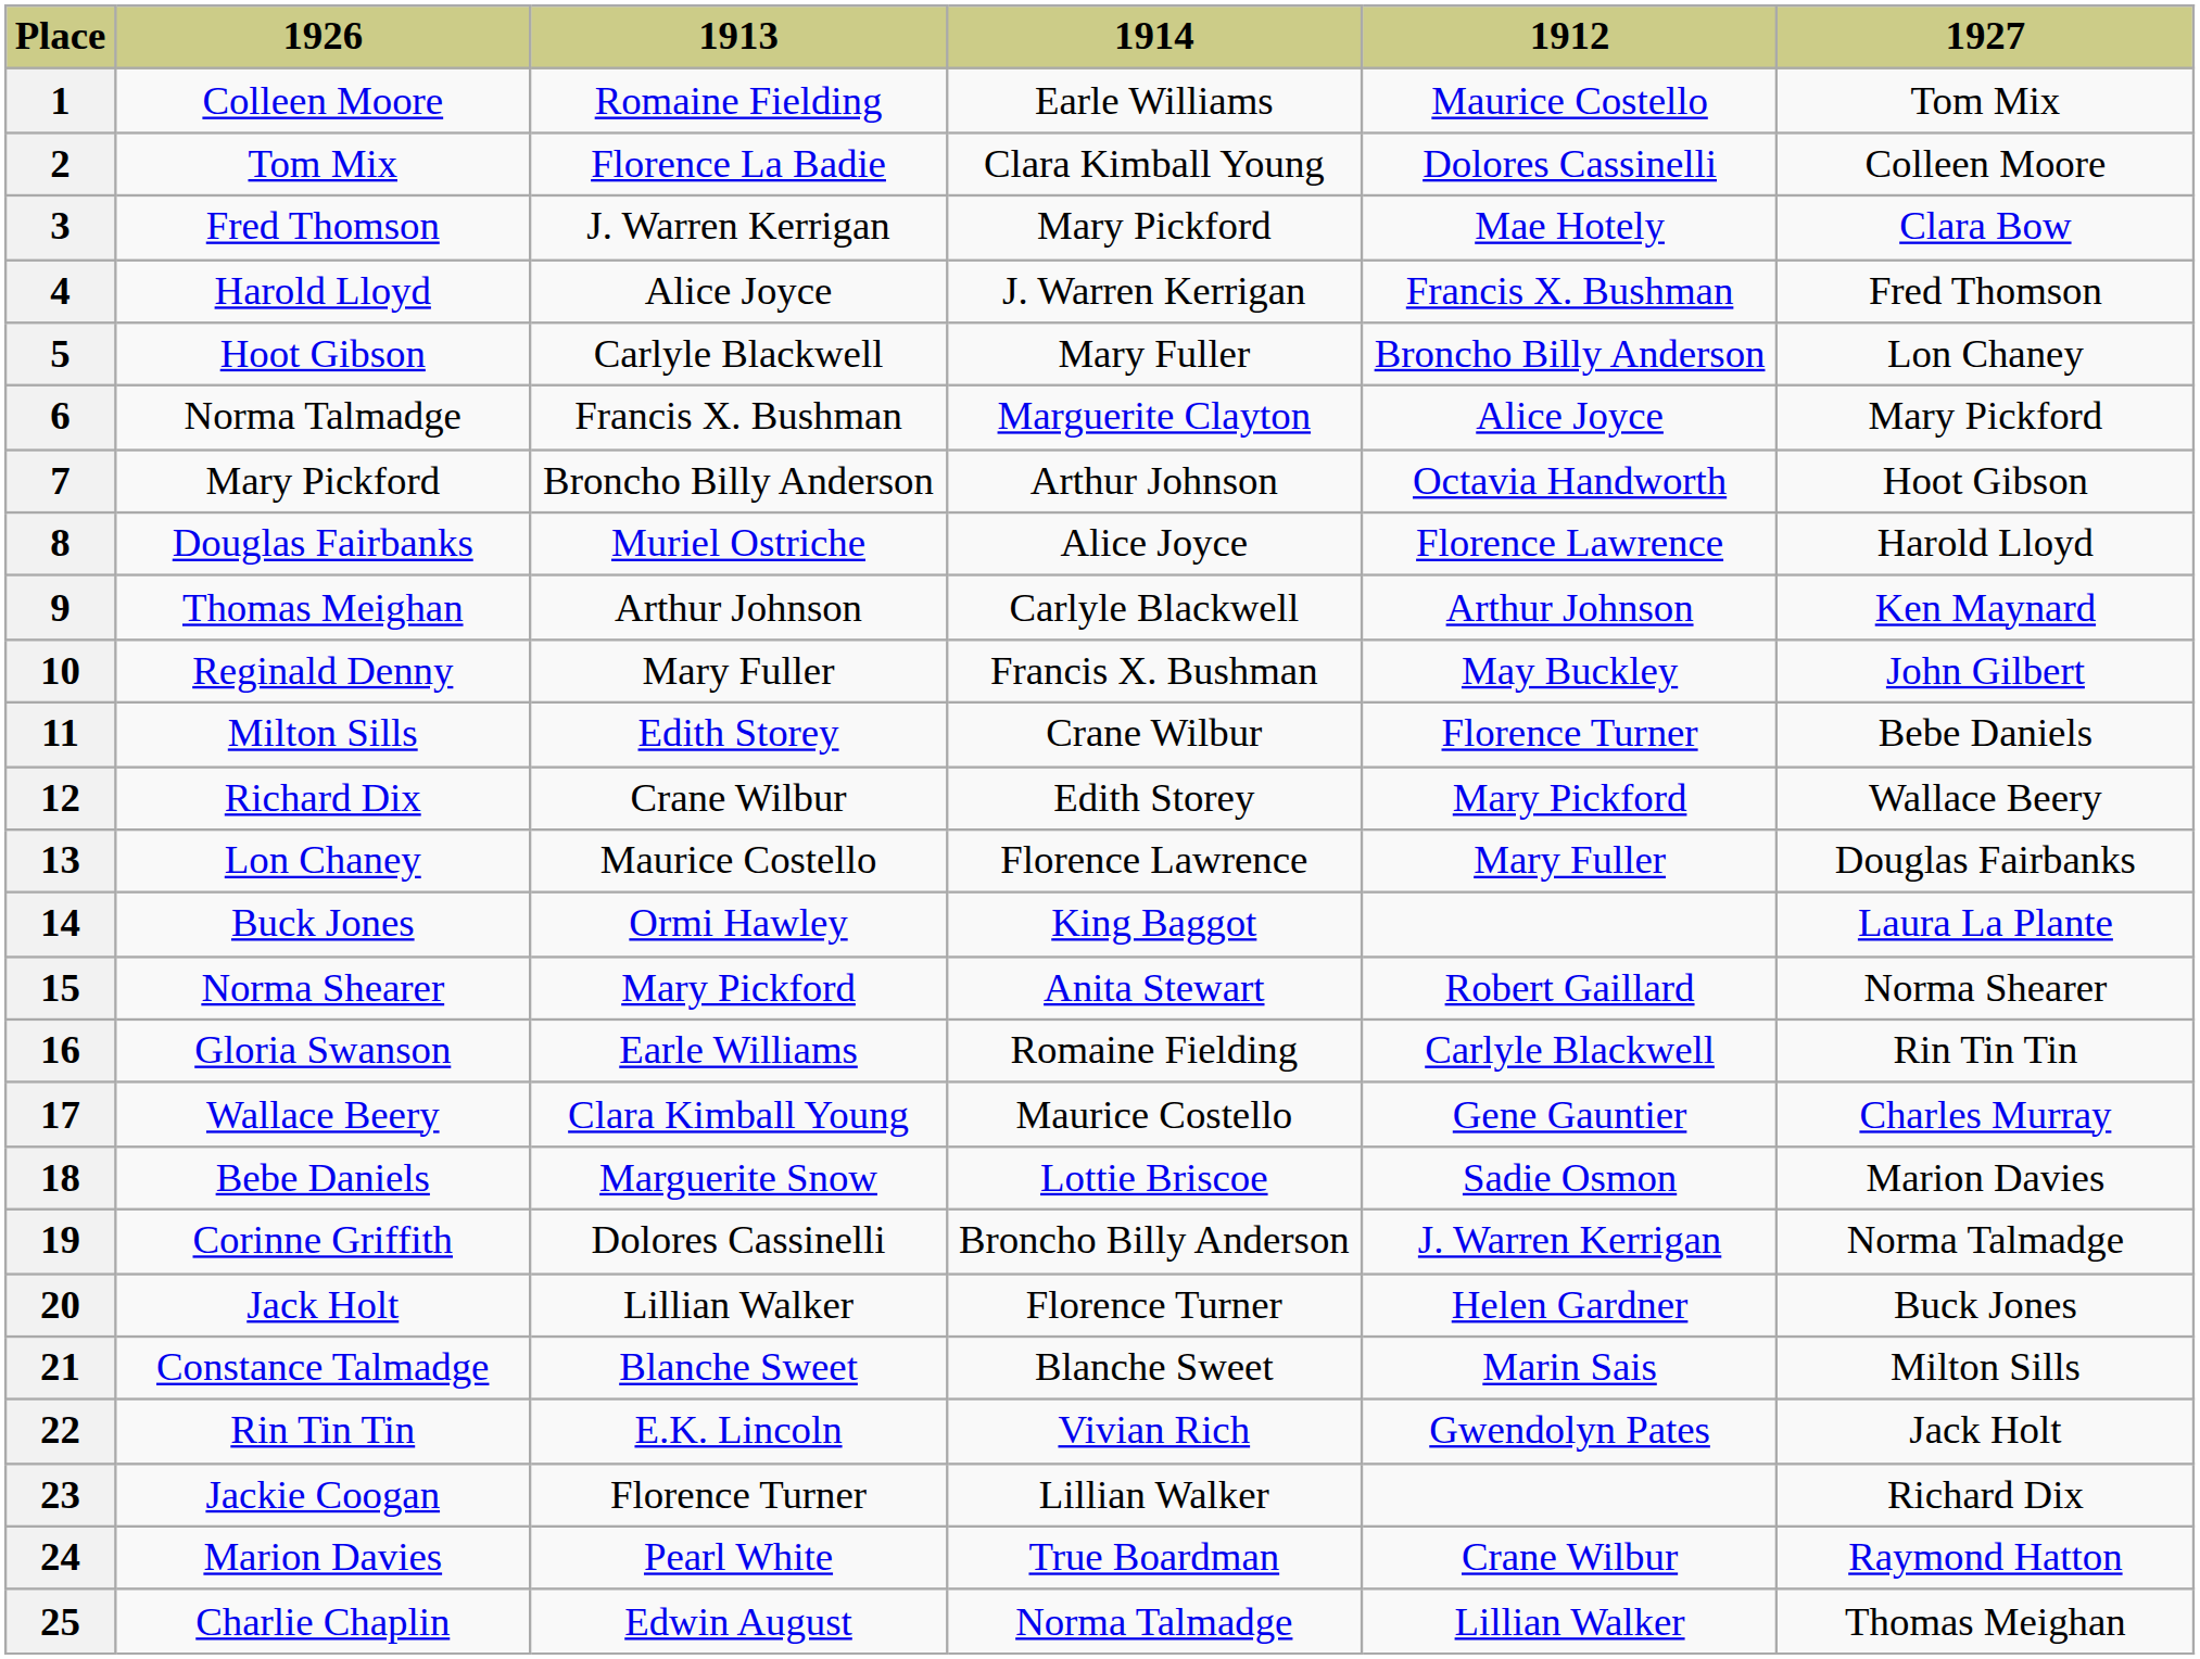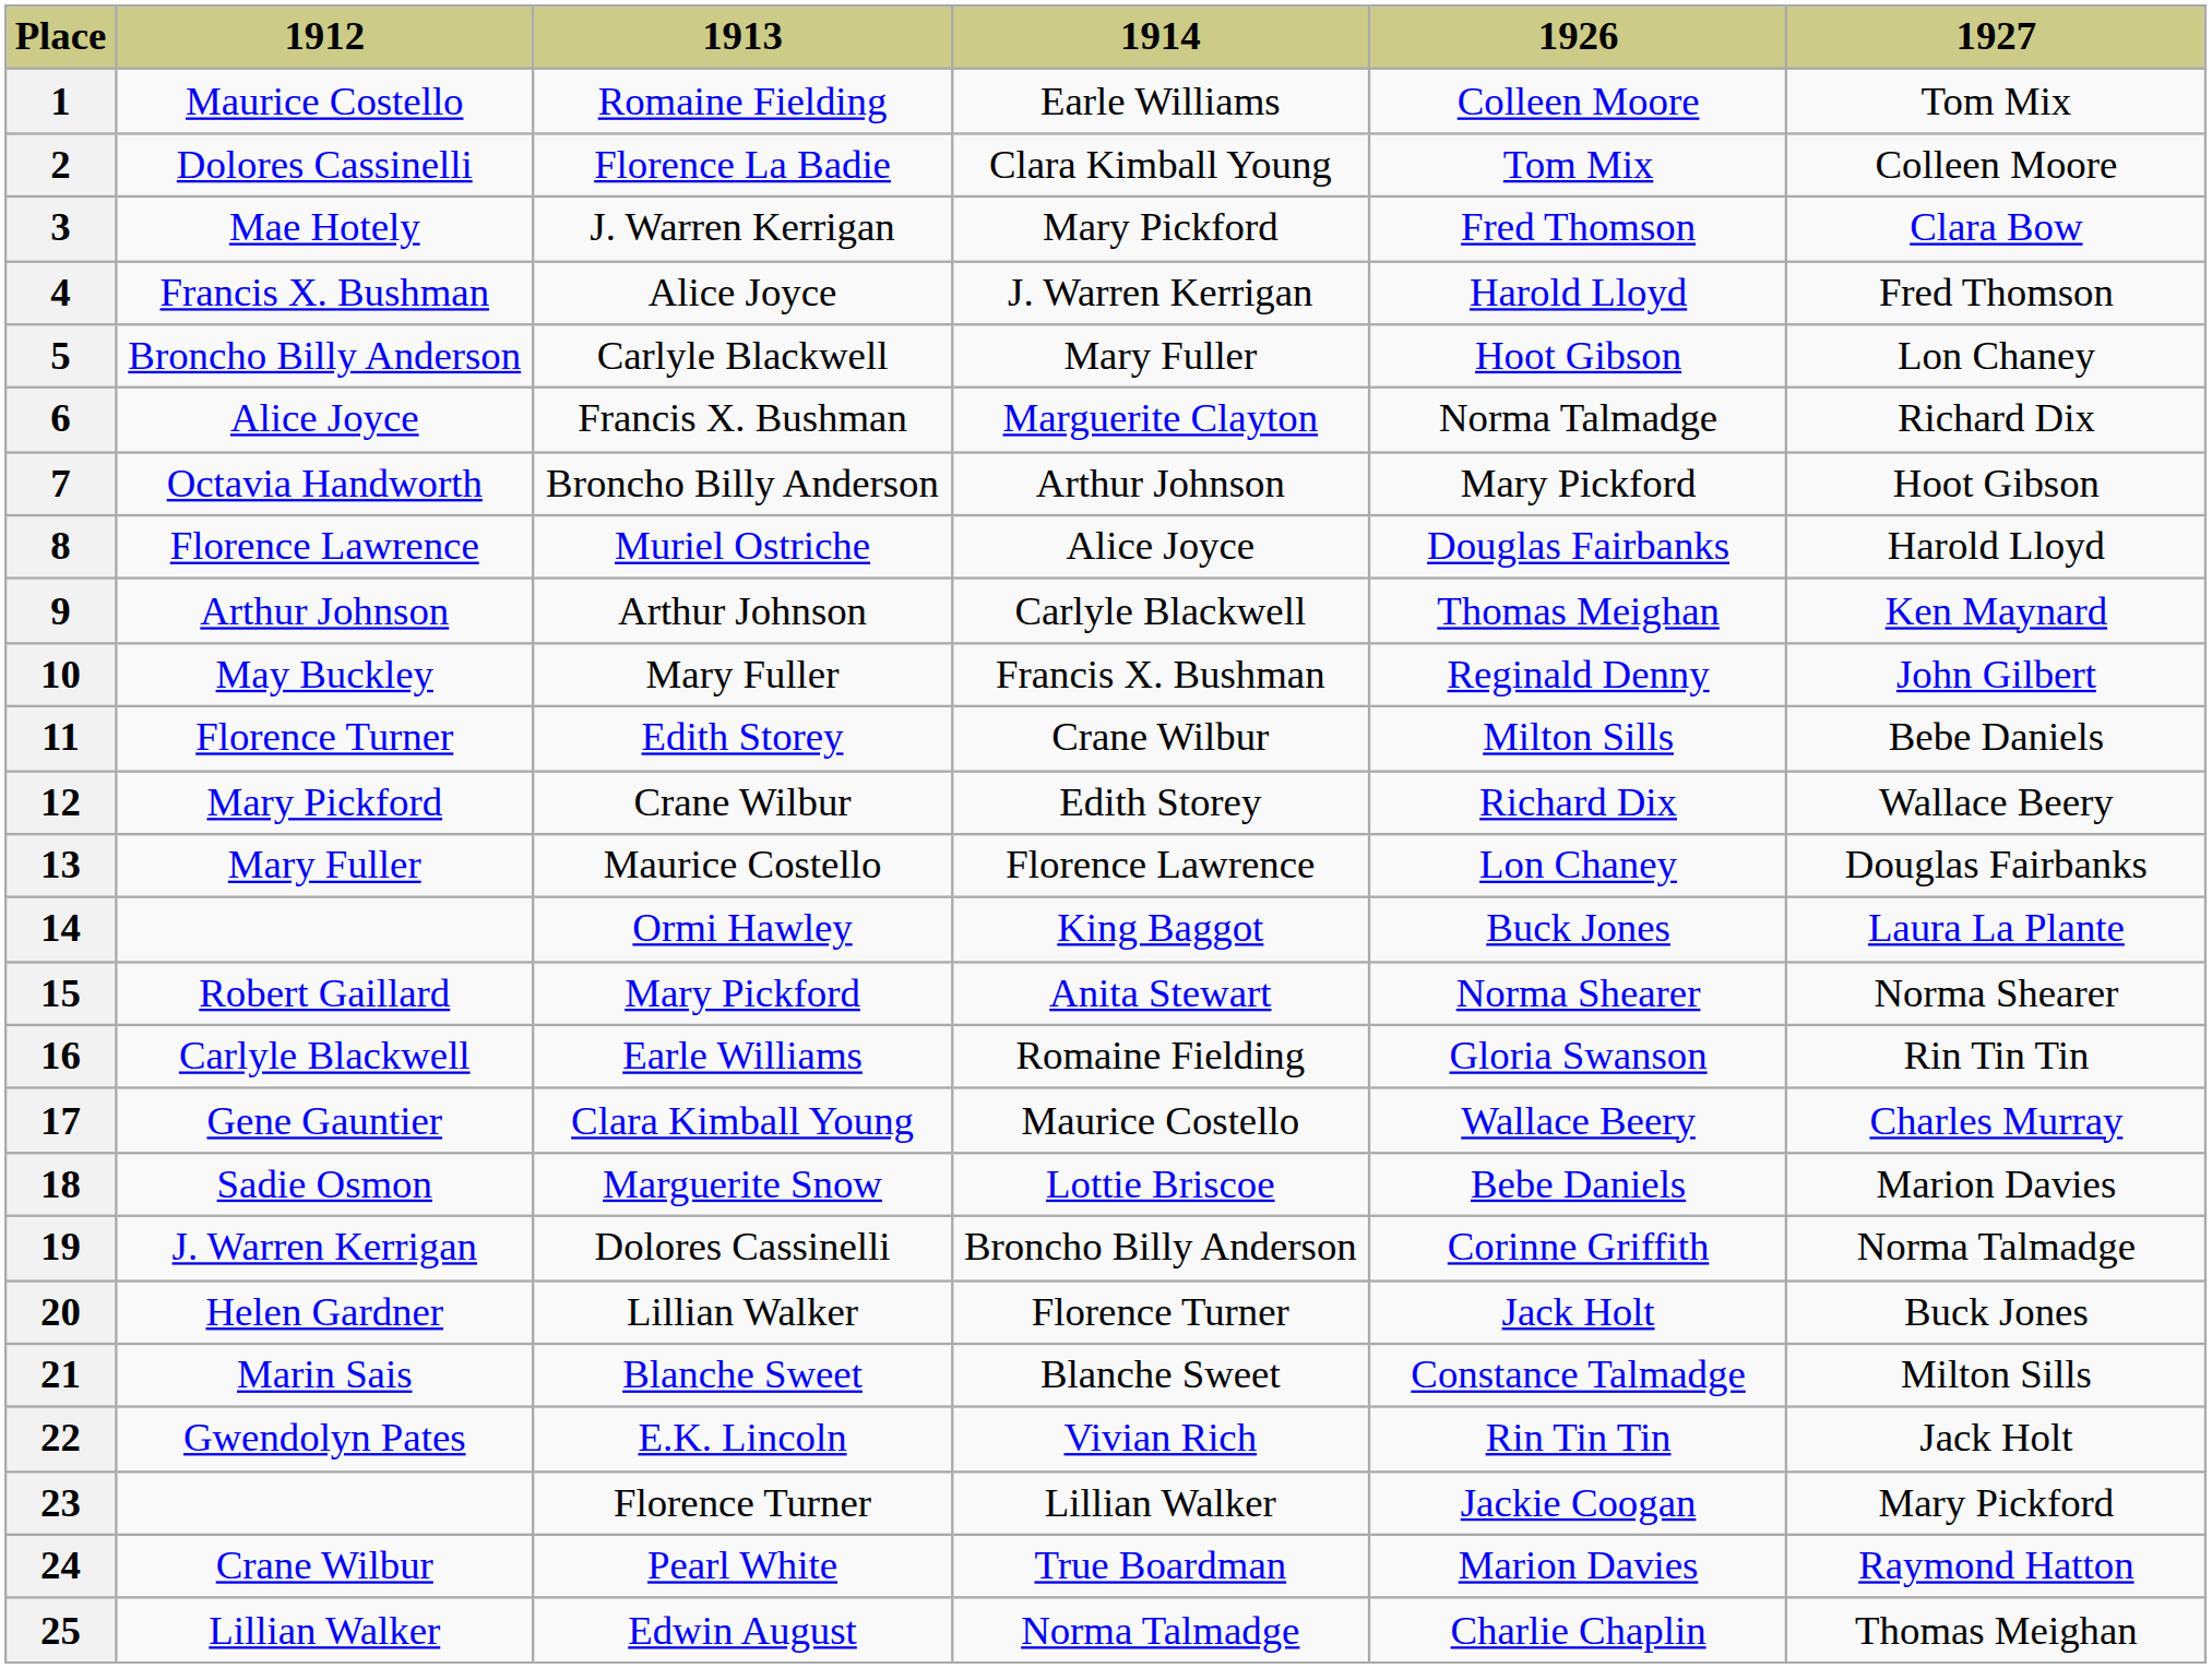columns swapped: 1912 <-> 1926
6 | 1927: Mary Pickford -> Richard Dix
23 | 1927: Richard Dix -> Mary Pickford
